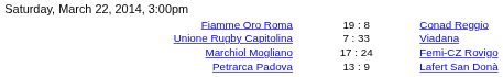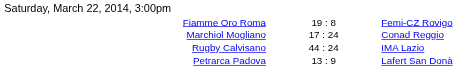Fiamme Oro Roma | column 3: Conad Reggio -> Femi-CZ Rovigo
- row: Unione Rugby Capitolina | 7 : 33 | Viadana
Marchiol Mogliano | column 3: Femi-CZ Rovigo -> Conad Reggio
+ row: Rugby Calvisano | 44 : 24 | IMA Lazio
